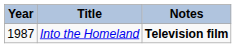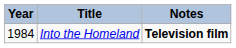Into the Homeland | Year: 1987 -> 1984
